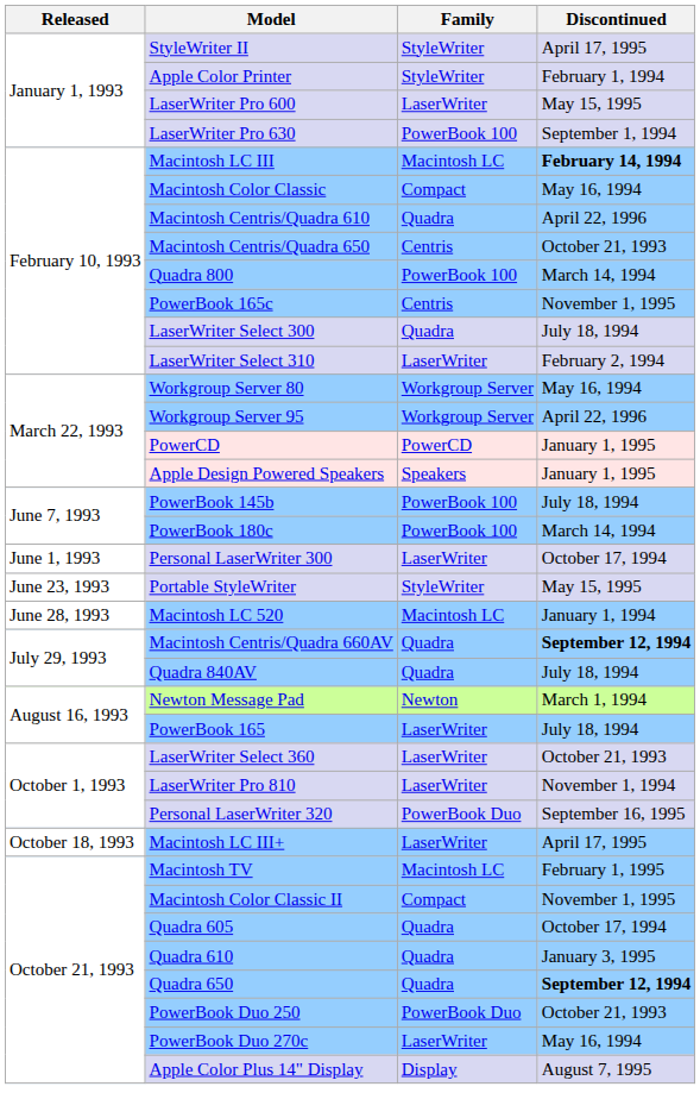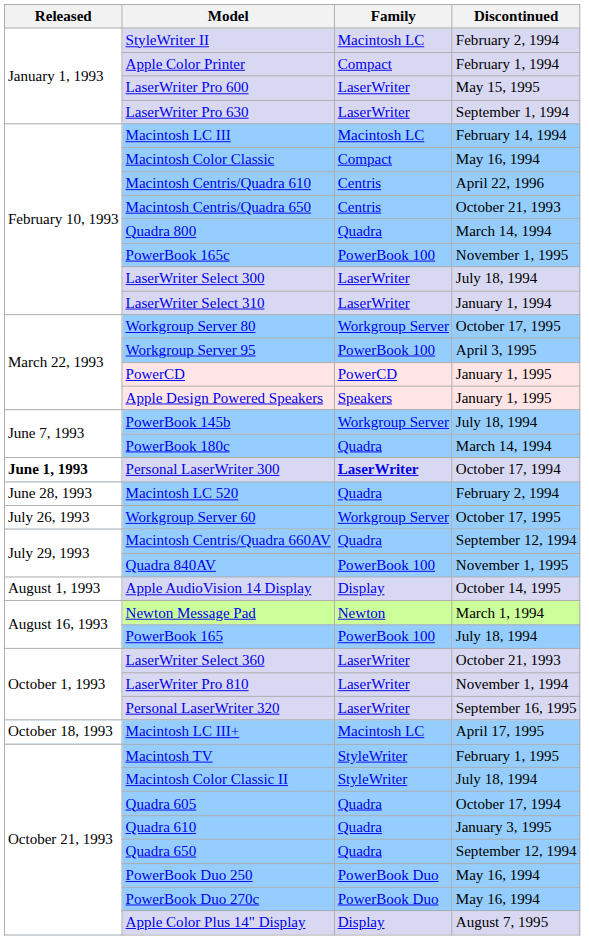StyleWriter II | Family: StyleWriter -> Macintosh LC
StyleWriter II | Discontinued: April 17, 1995 -> February 2, 1994
Apple Color Printer | Family: StyleWriter -> Compact
LaserWriter Pro 630 | Family: PowerBook 100 -> LaserWriter
Macintosh LC III | Discontinued: bold -> normal
Macintosh Centris/Quadra 610 | Family: Quadra -> Centris
Quadra 800 | Family: PowerBook 100 -> Quadra
PowerBook 165c | Family: Centris -> PowerBook 100
LaserWriter Select 300 | Family: Quadra -> LaserWriter
LaserWriter Select 310 | Discontinued: February 2, 1994 -> January 1, 1994
Workgroup Server 80 | Discontinued: May 16, 1994 -> October 17, 1995
Workgroup Server 95 | Family: Workgroup Server -> PowerBook 100
Workgroup Server 95 | Discontinued: April 22, 1996 -> April 3, 1995
PowerBook 145b | Family: PowerBook 100 -> Workgroup Server
PowerBook 180c | Family: PowerBook 100 -> Quadra
Personal LaserWriter 300 | Released: normal -> bold
Personal LaserWriter 300 | Family: normal -> bold
- row: June 23, 1993 | Portable StyleWriter | StyleWriter | May 15, 1995
Macintosh LC 520 | Family: Macintosh LC -> Quadra
Macintosh LC 520 | Discontinued: January 1, 1994 -> February 2, 1994
+ row: July 26, 1993 | Workgroup Server 60 | Workgroup Server | October 17, 1995
Macintosh Centris/Quadra 660AV | Discontinued: bold -> normal
Quadra 840AV | Family: Quadra -> PowerBook 100
Quadra 840AV | Discontinued: July 18, 1994 -> November 1, 1995
+ row: August 1, 1993 | Apple AudioVision 14 Display | Display | October 14, 1995
PowerBook 165 | Family: LaserWriter -> PowerBook 100
Personal LaserWriter 320 | Family: PowerBook Duo -> LaserWriter
Macintosh LC III+ | Family: LaserWriter -> Macintosh LC
Macintosh TV | Family: Macintosh LC -> StyleWriter
Macintosh Color Classic II | Family: Compact -> StyleWriter
Macintosh Color Classic II | Discontinued: November 1, 1995 -> July 18, 1994
Quadra 650 | Discontinued: bold -> normal
PowerBook Duo 250 | Discontinued: October 21, 1993 -> May 16, 1994
PowerBook Duo 270c | Family: LaserWriter -> PowerBook Duo
